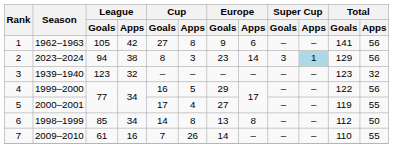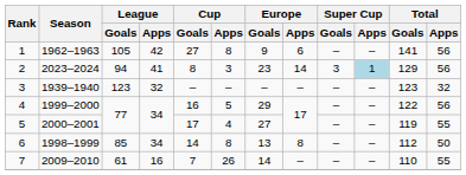2 | League / Apps: 38 -> 41
